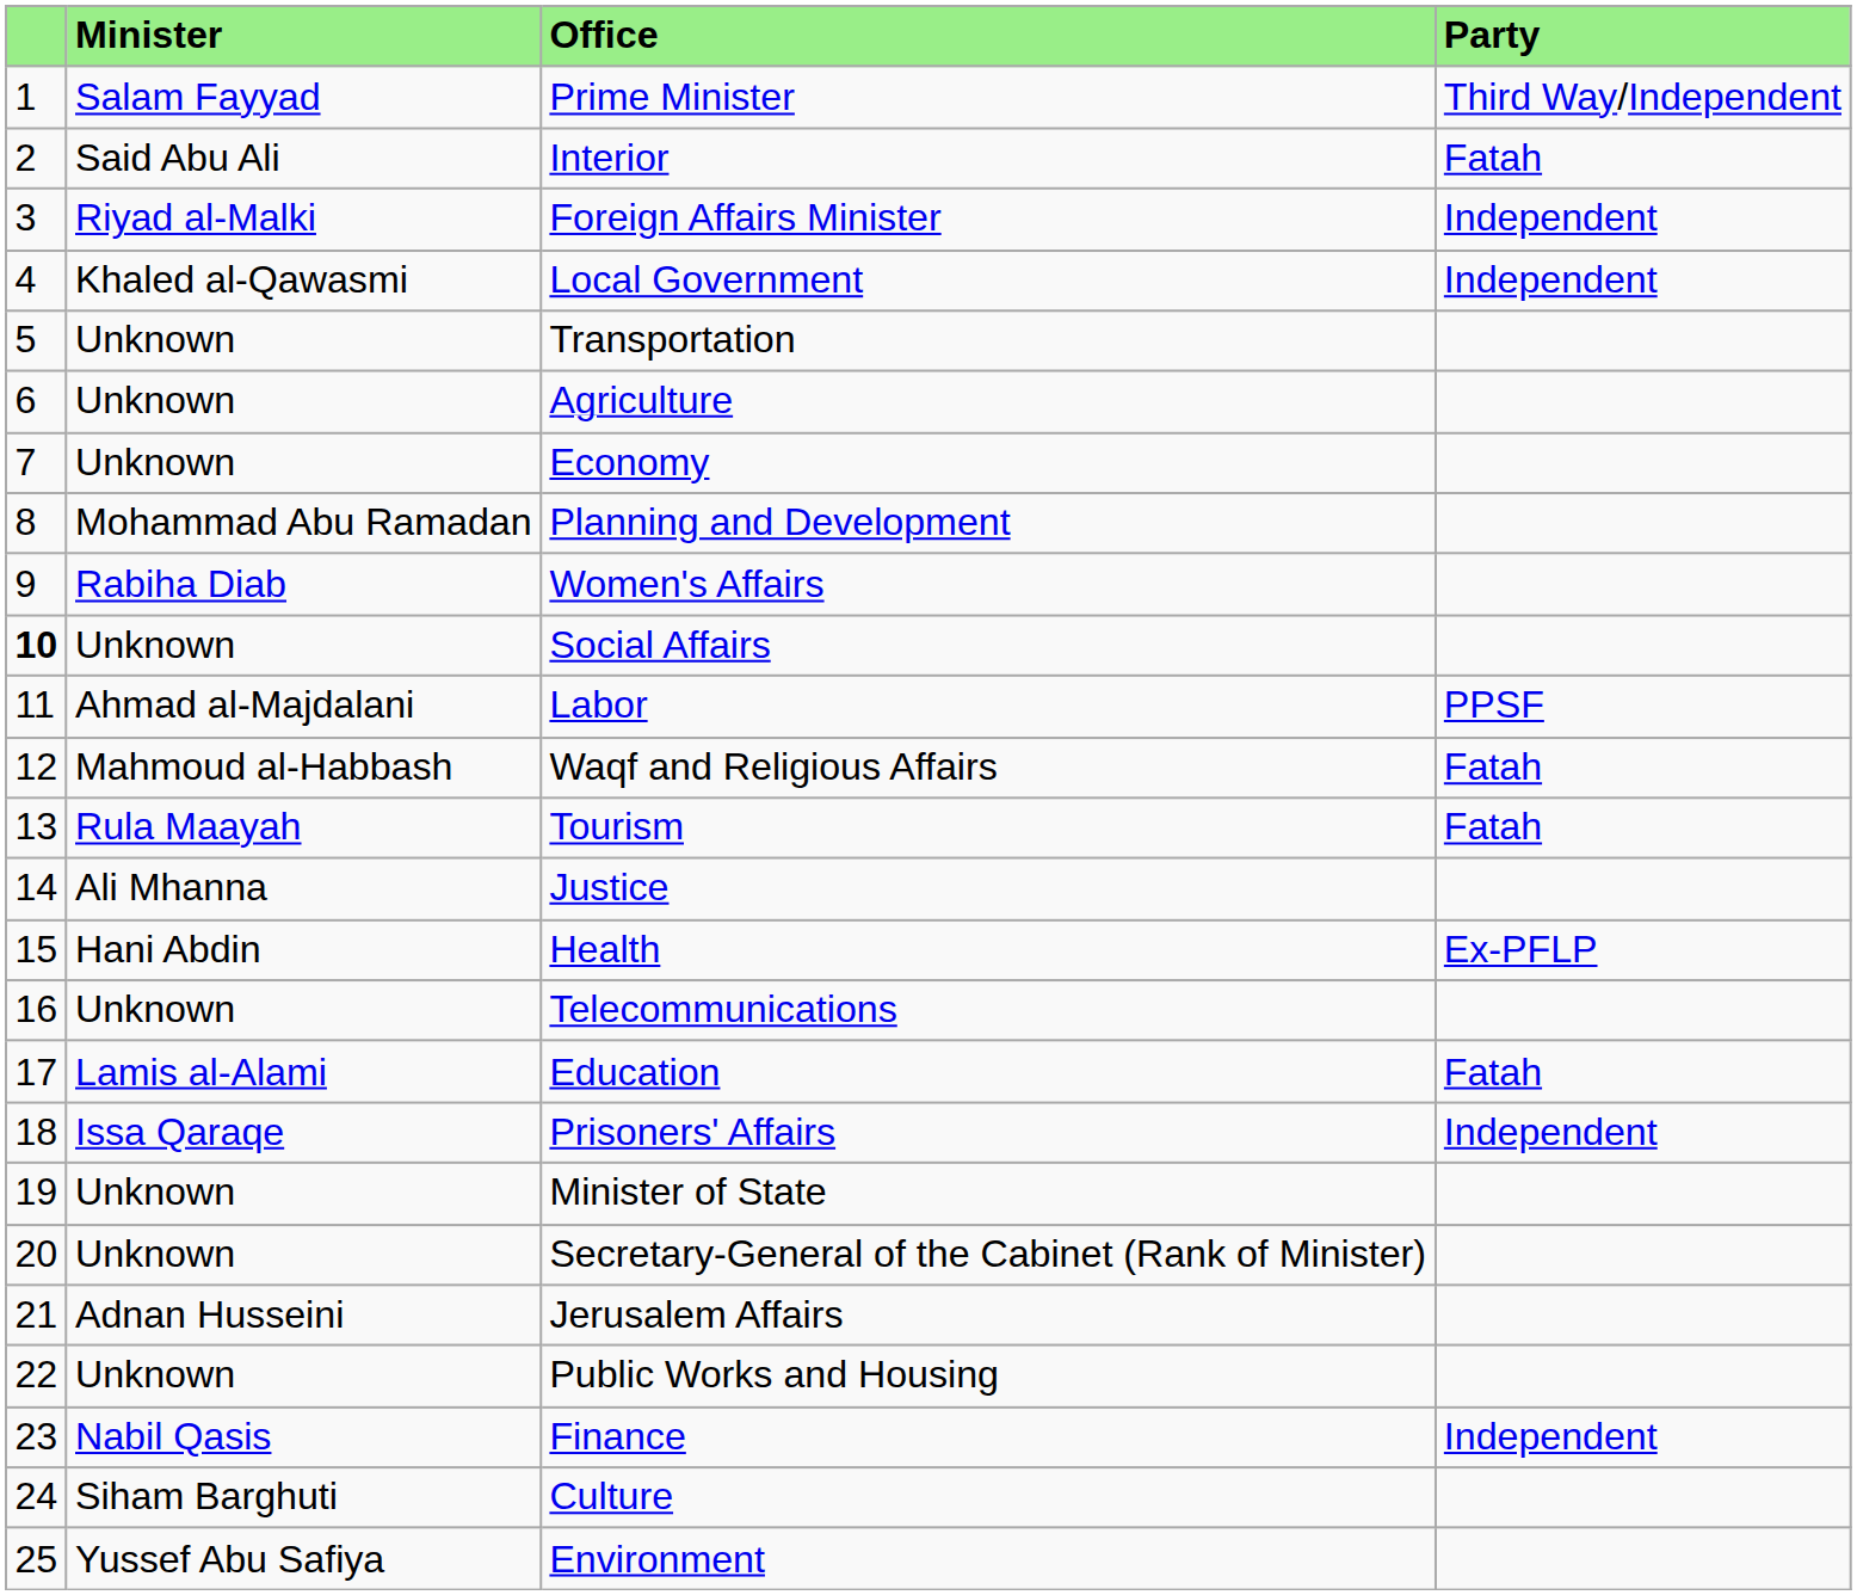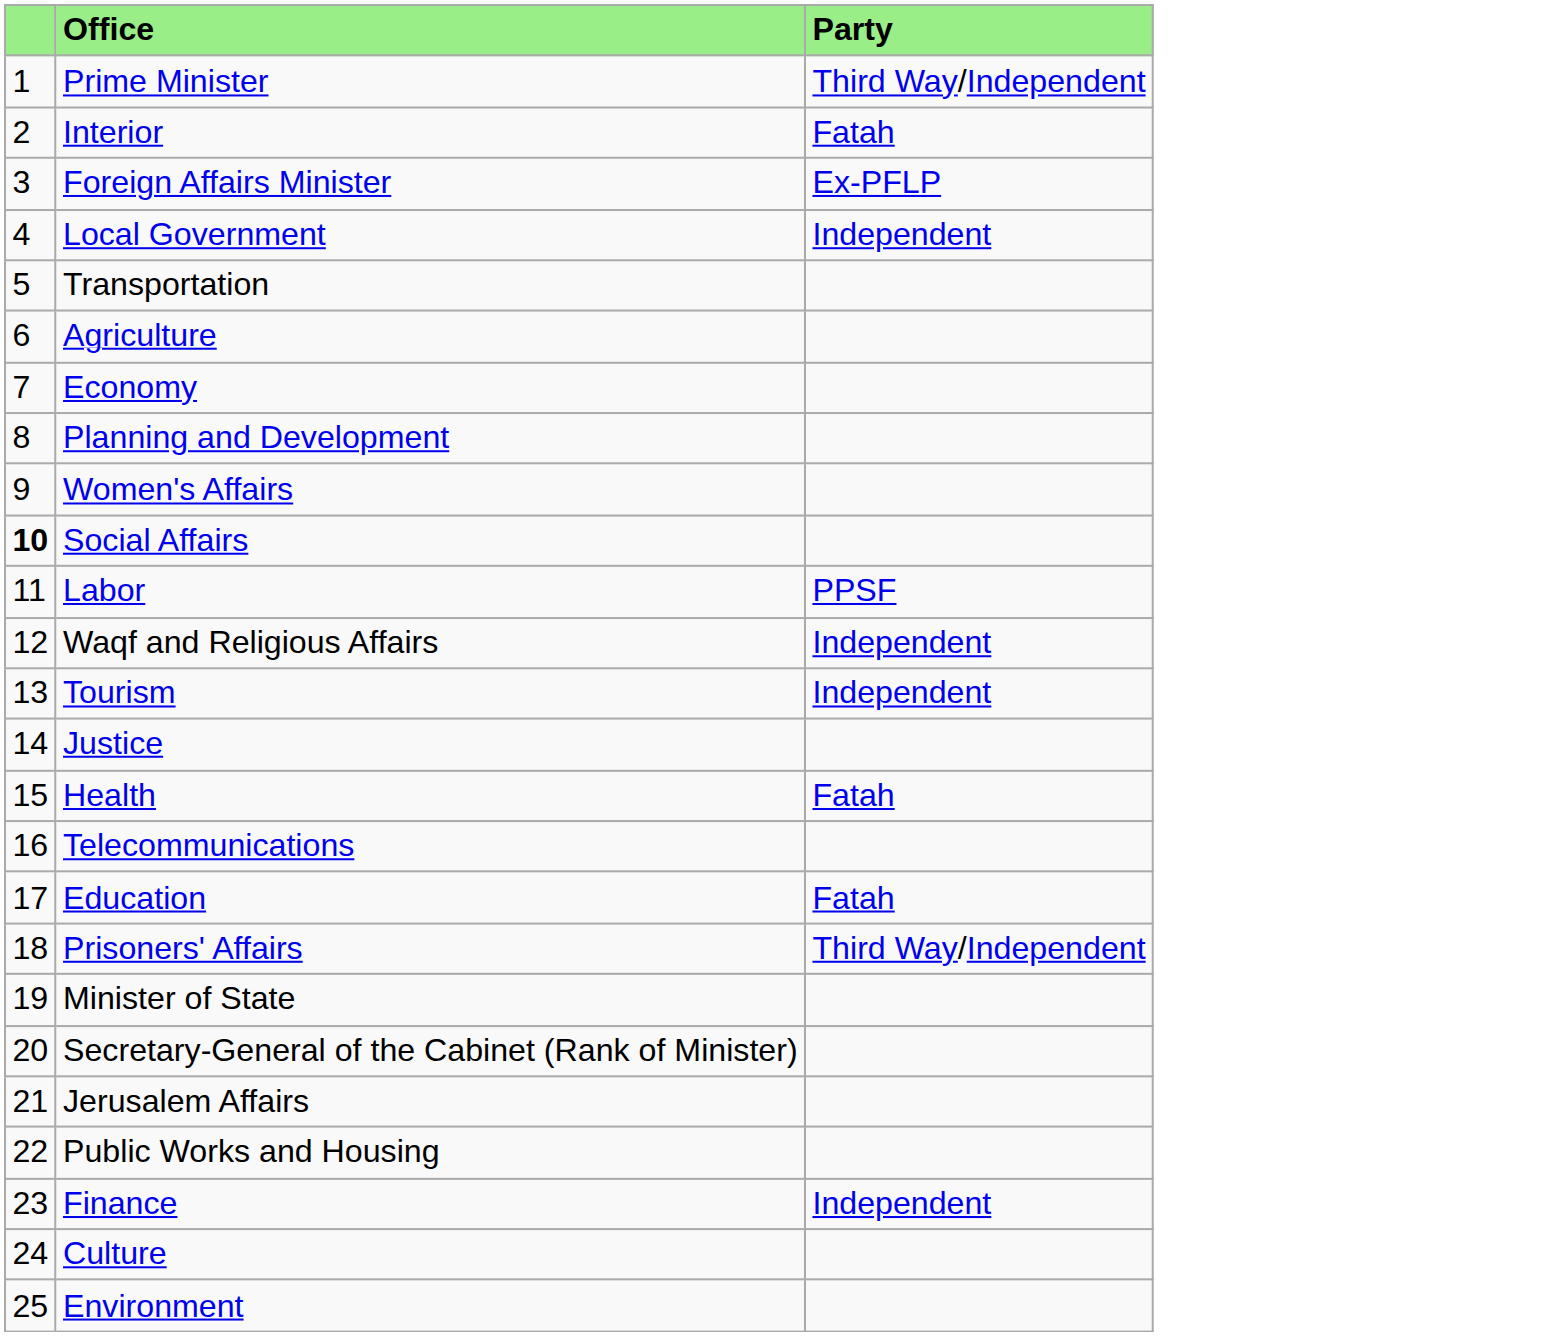- column: Minister | Salam Fayyad | Said Abu Ali | Riyad al-Malki | Khaled al-Qawasmi | Unknown | Unknown | Unknown | Mohammad Abu Ramadan | Rabiha Diab | Unknown | Ahmad al-Majdalani | Mahmoud al-Habbash | Rula Maayah | Ali Mhanna | Hani Abdin | Unknown | Lamis al-Alami | Issa Qaraqe | Unknown | Unknown | Adnan Husseini | Unknown | Nabil Qasis | Siham Barghuti | Yussef Abu Safiya
Foreign Affairs Minister | Party: Independent -> Ex-PFLP
Waqf and Religious Affairs | Party: Fatah -> Independent
Tourism | Party: Fatah -> Independent
Health | Party: Ex-PFLP -> Fatah
Prisoners' Affairs | Party: Independent -> Third Way/Independent
